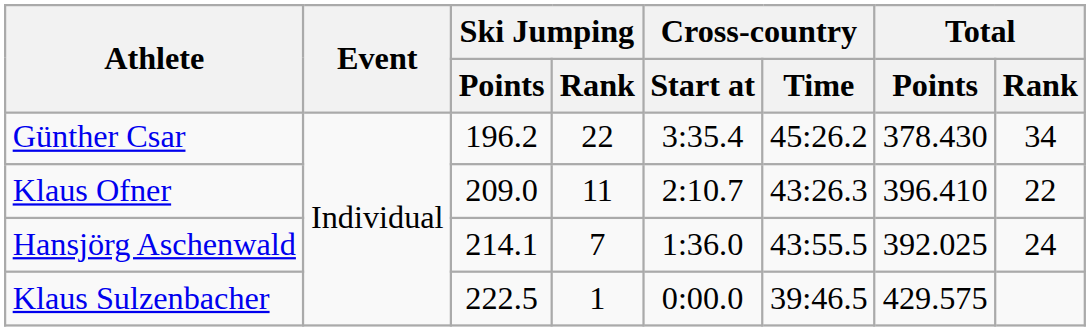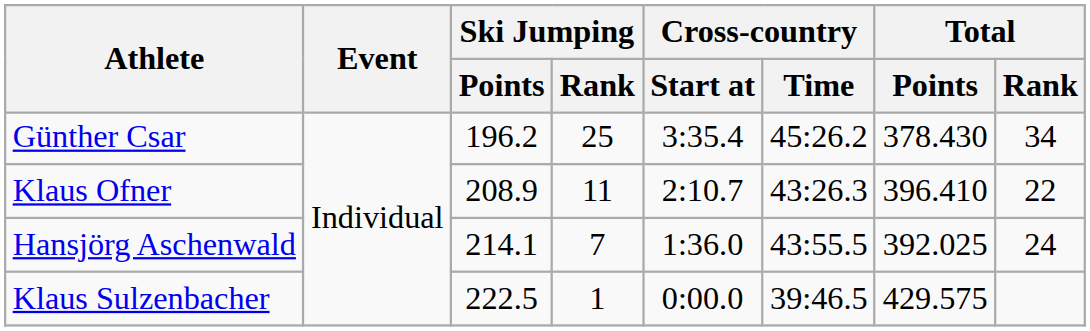Günther Csar | Ski Jumping / Rank: 22 -> 25
Klaus Ofner | Ski Jumping / Points: 209.0 -> 208.9
